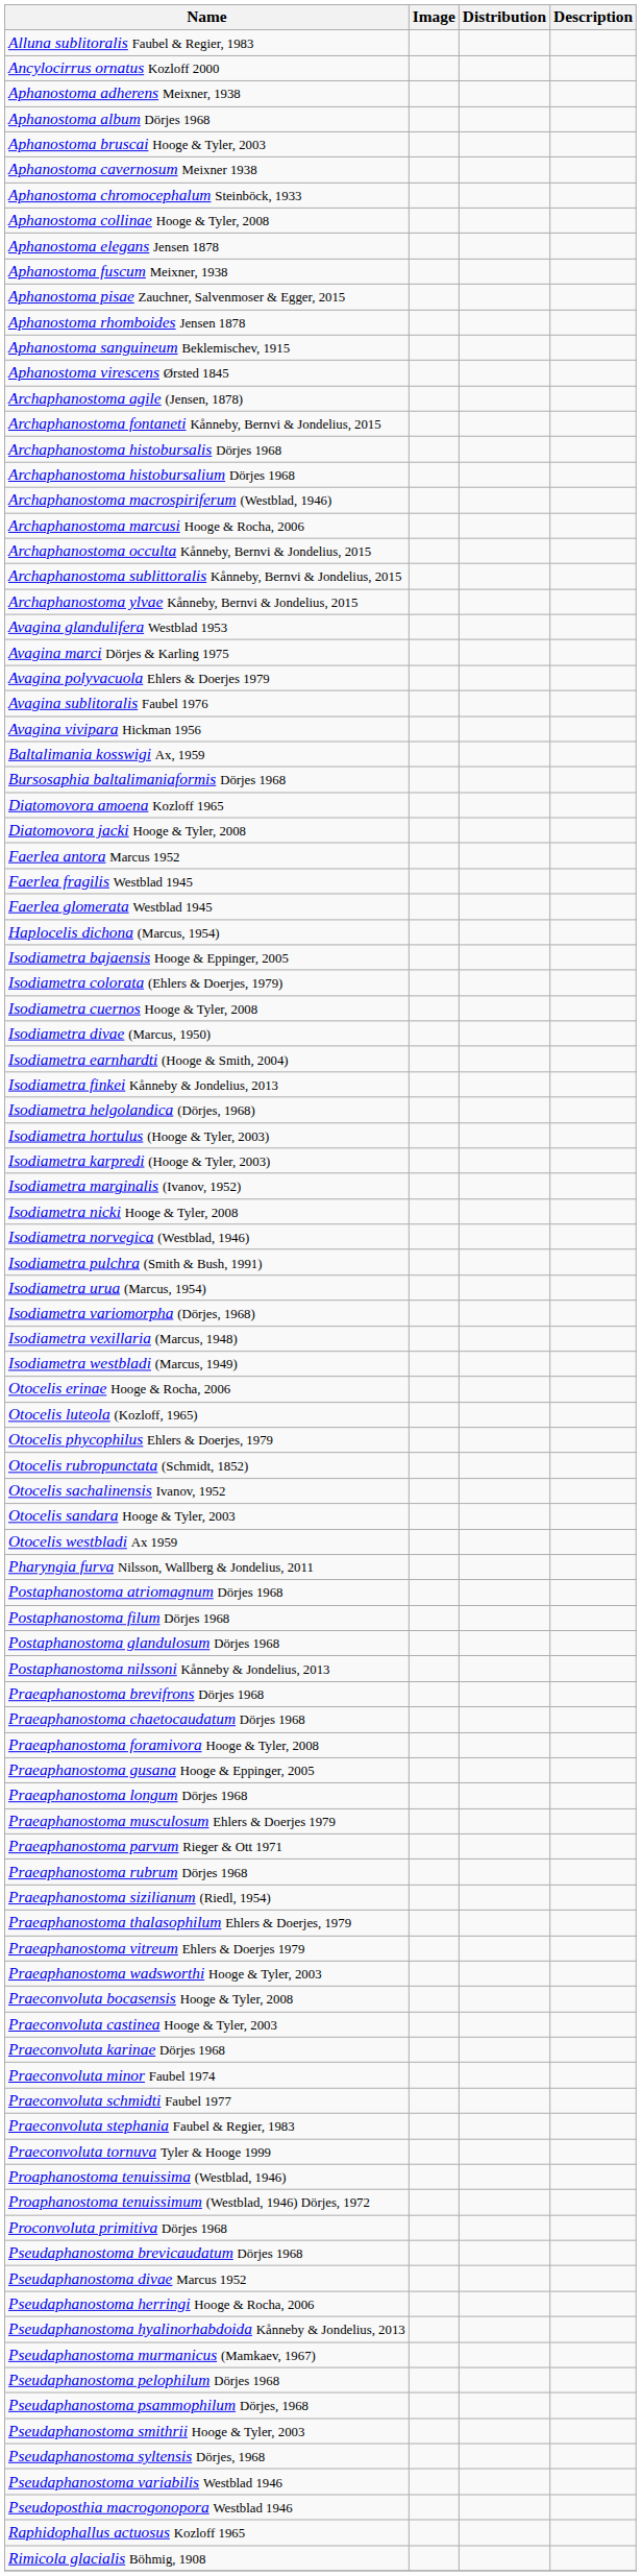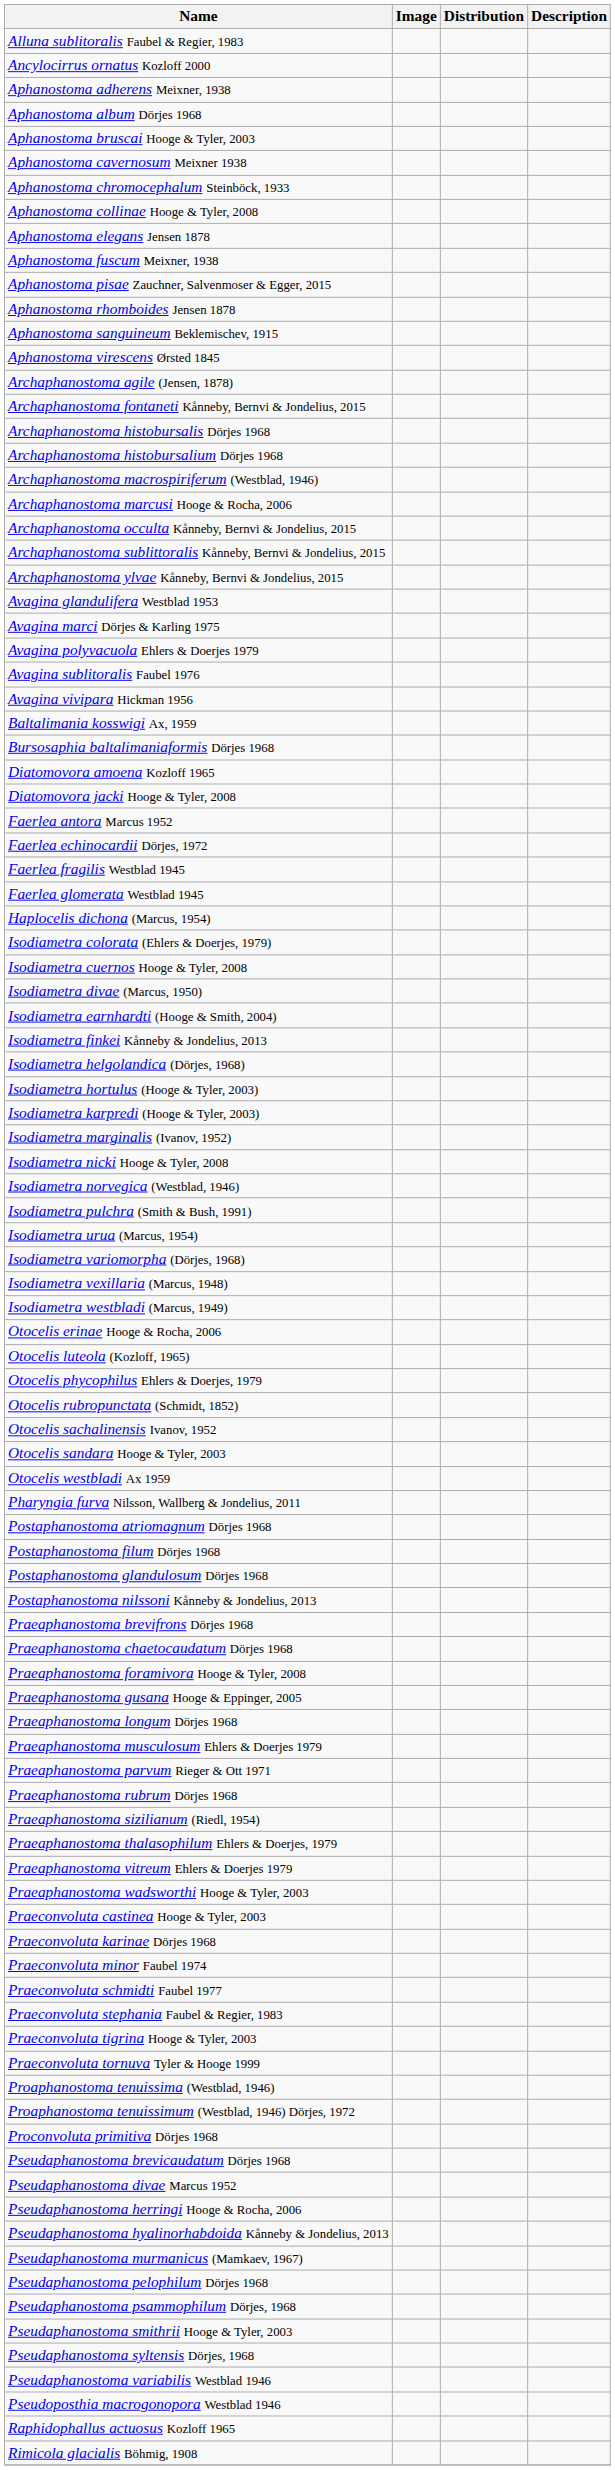+ row: Faerlea echinocardii Dörjes, 1972
- row: Isodiametra bajaensis Hooge & Eppinger, 2005
- row: Praeconvoluta bocasensis Hooge & Tyler, 2008
+ row: Praeconvoluta tigrina Hooge & Tyler, 2003
